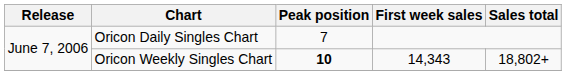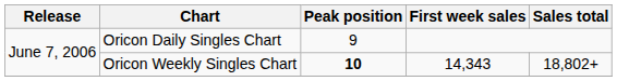Oricon Daily Singles Chart | Peak position: 7 -> 9
